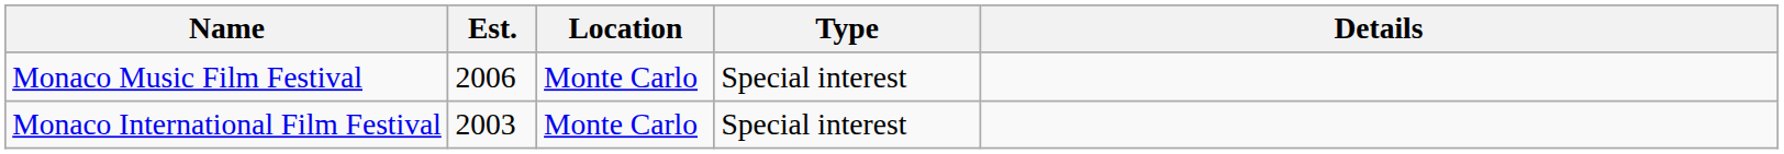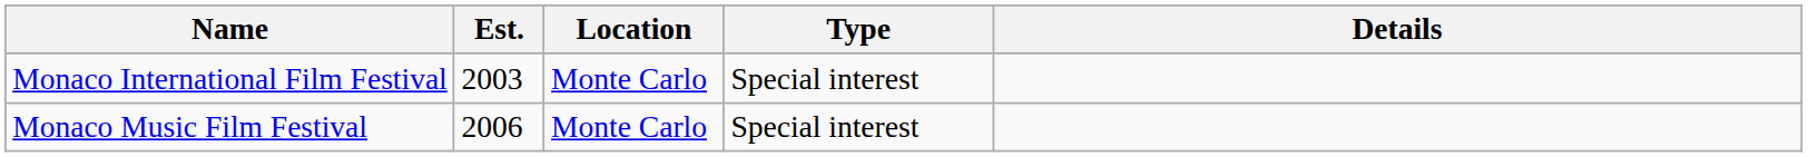rows swapped: Monaco International Film Festival <-> Monaco Music Film Festival
